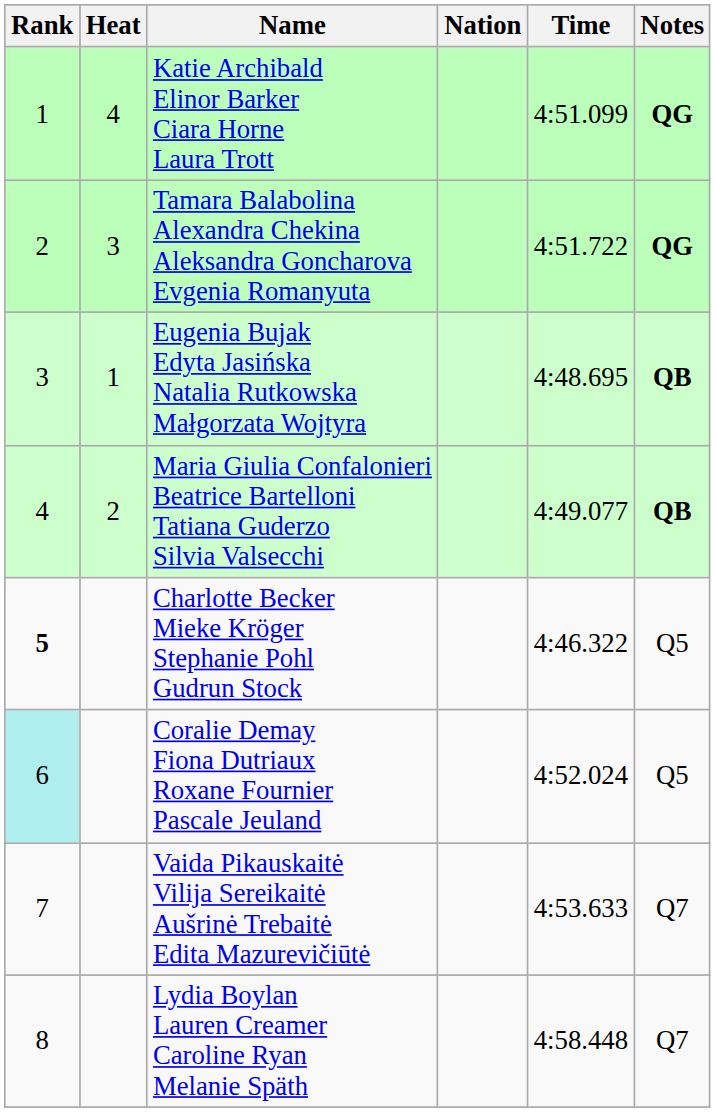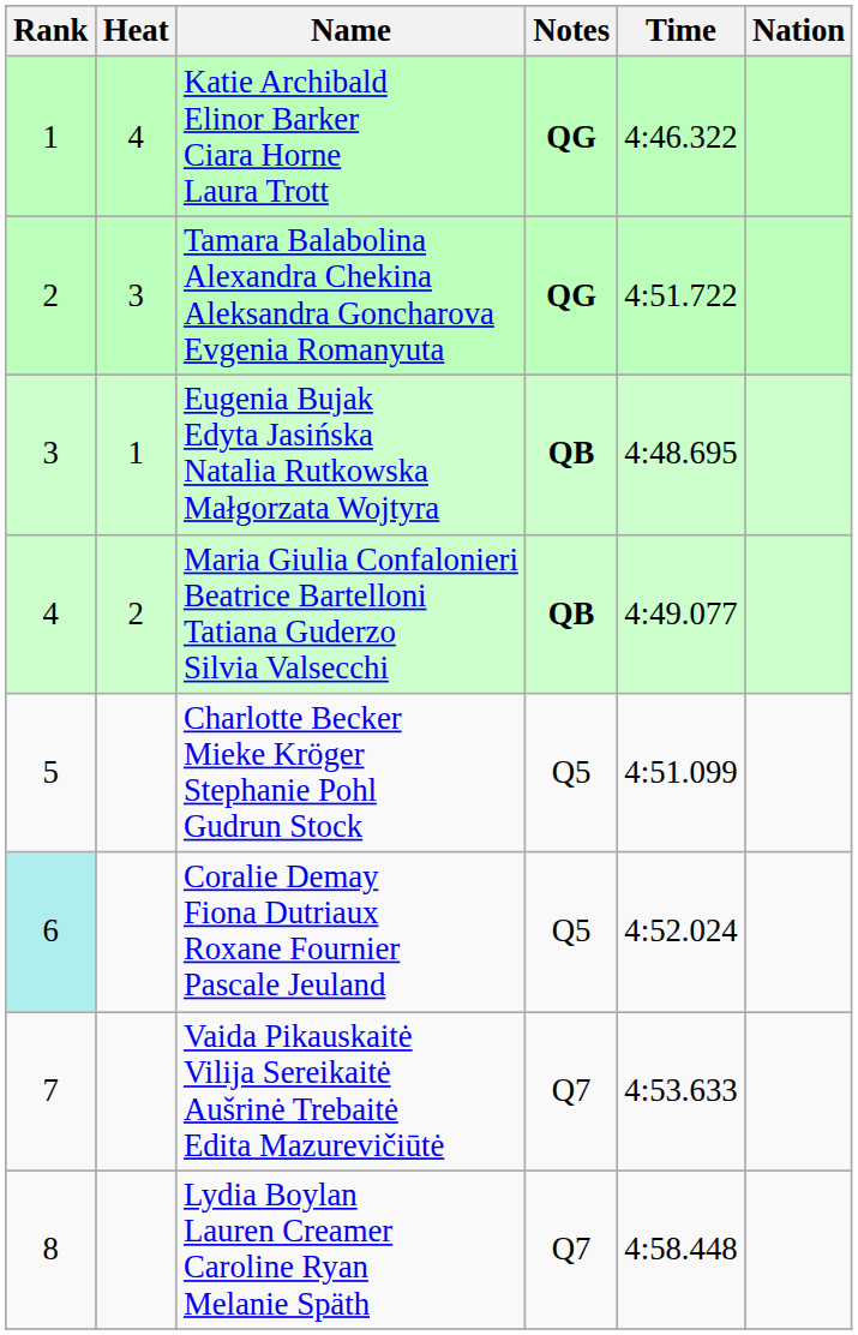columns swapped: Nation <-> Notes
Katie Archibald Elinor Barker Ciara Horne Laura Trott | Time: 4:51.099 -> 4:46.322
Charlotte Becker Mieke Kröger Stephanie Pohl Gudrun Stock | Rank: bold -> normal
Charlotte Becker Mieke Kröger Stephanie Pohl Gudrun Stock | Time: 4:46.322 -> 4:51.099
